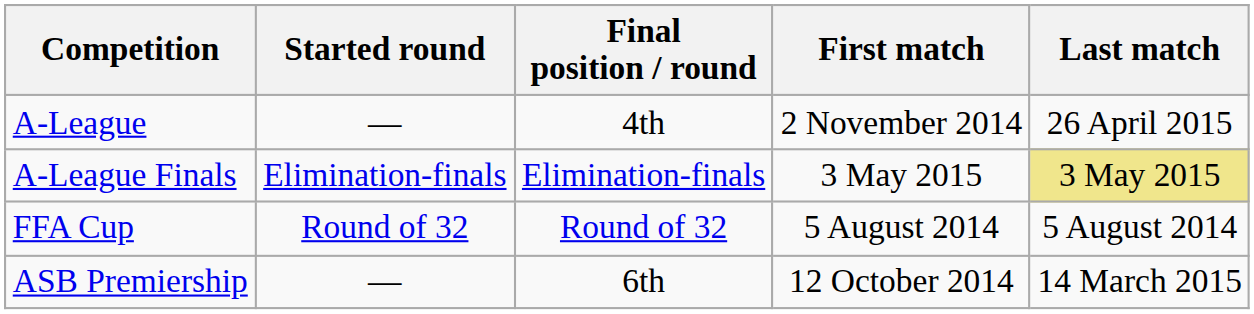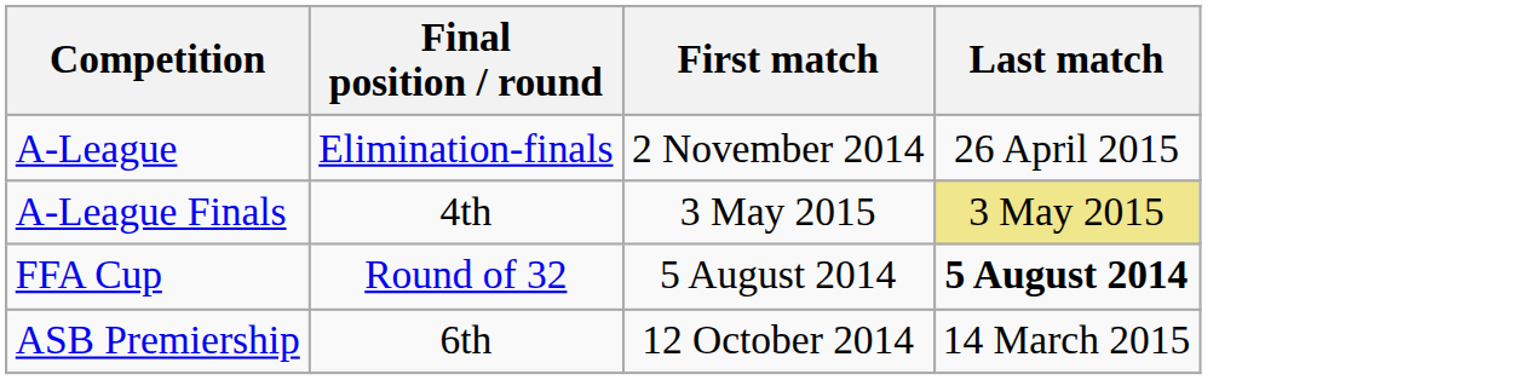- column: Started round | — | Elimination-finals | Round of 32 | —
A-League | Final position / round: 4th -> Elimination-finals
A-League Finals | Final position / round: Elimination-finals -> 4th
FFA Cup | Last match: normal -> bold
